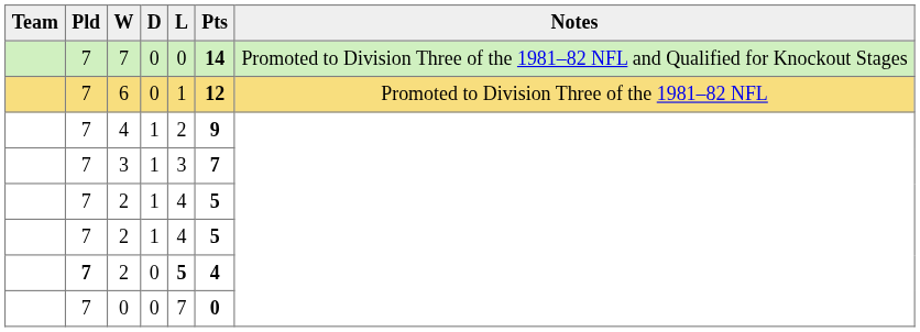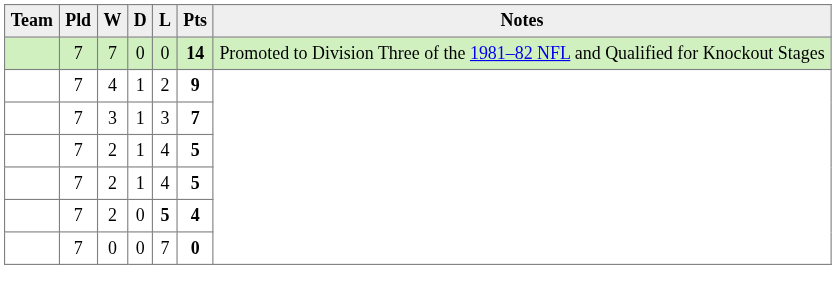- row: 7 | 6 | 0 | 1 | 12 | Promoted to Division Three of the 1981–82 NFL
2 / 0 | Pld: bold -> normal
